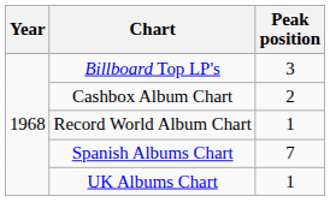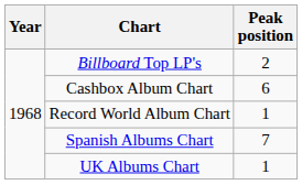Billboard Top LP's | Peak position: 3 -> 2
Cashbox Album Chart | Peak position: 2 -> 6
